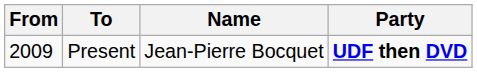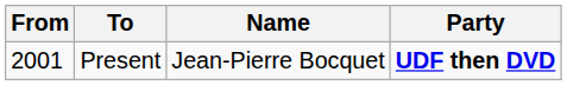Present | From: 2009 -> 2001
